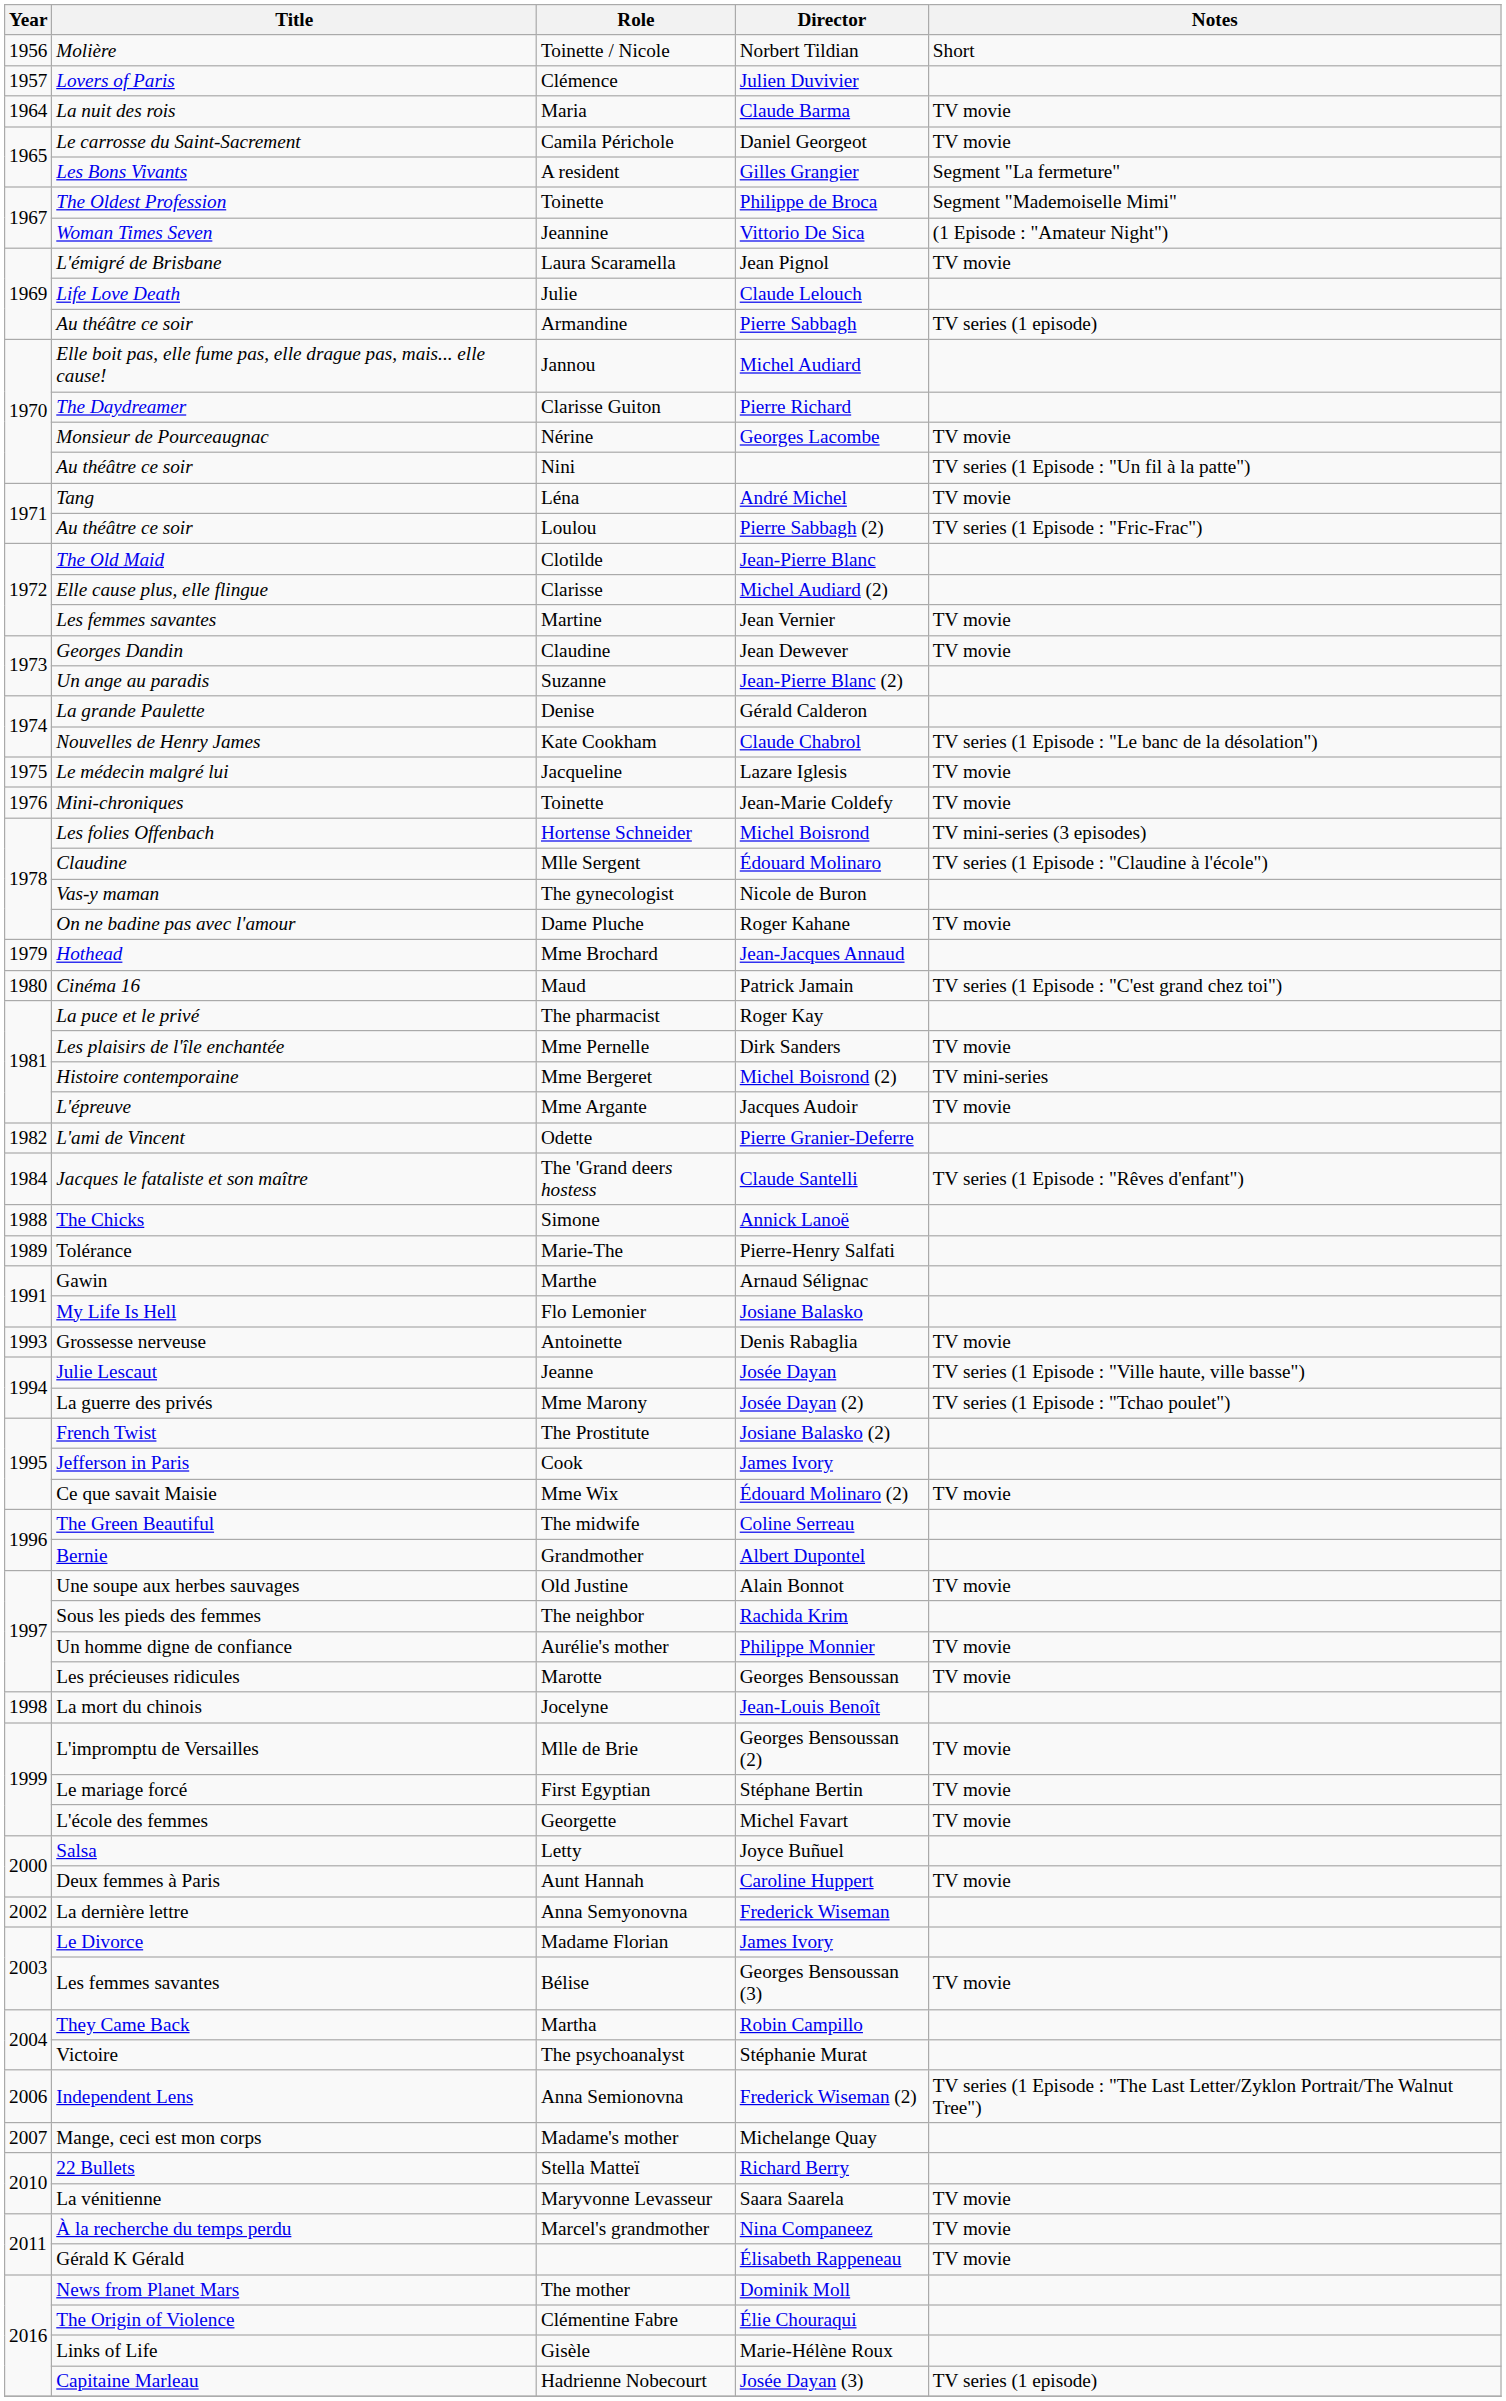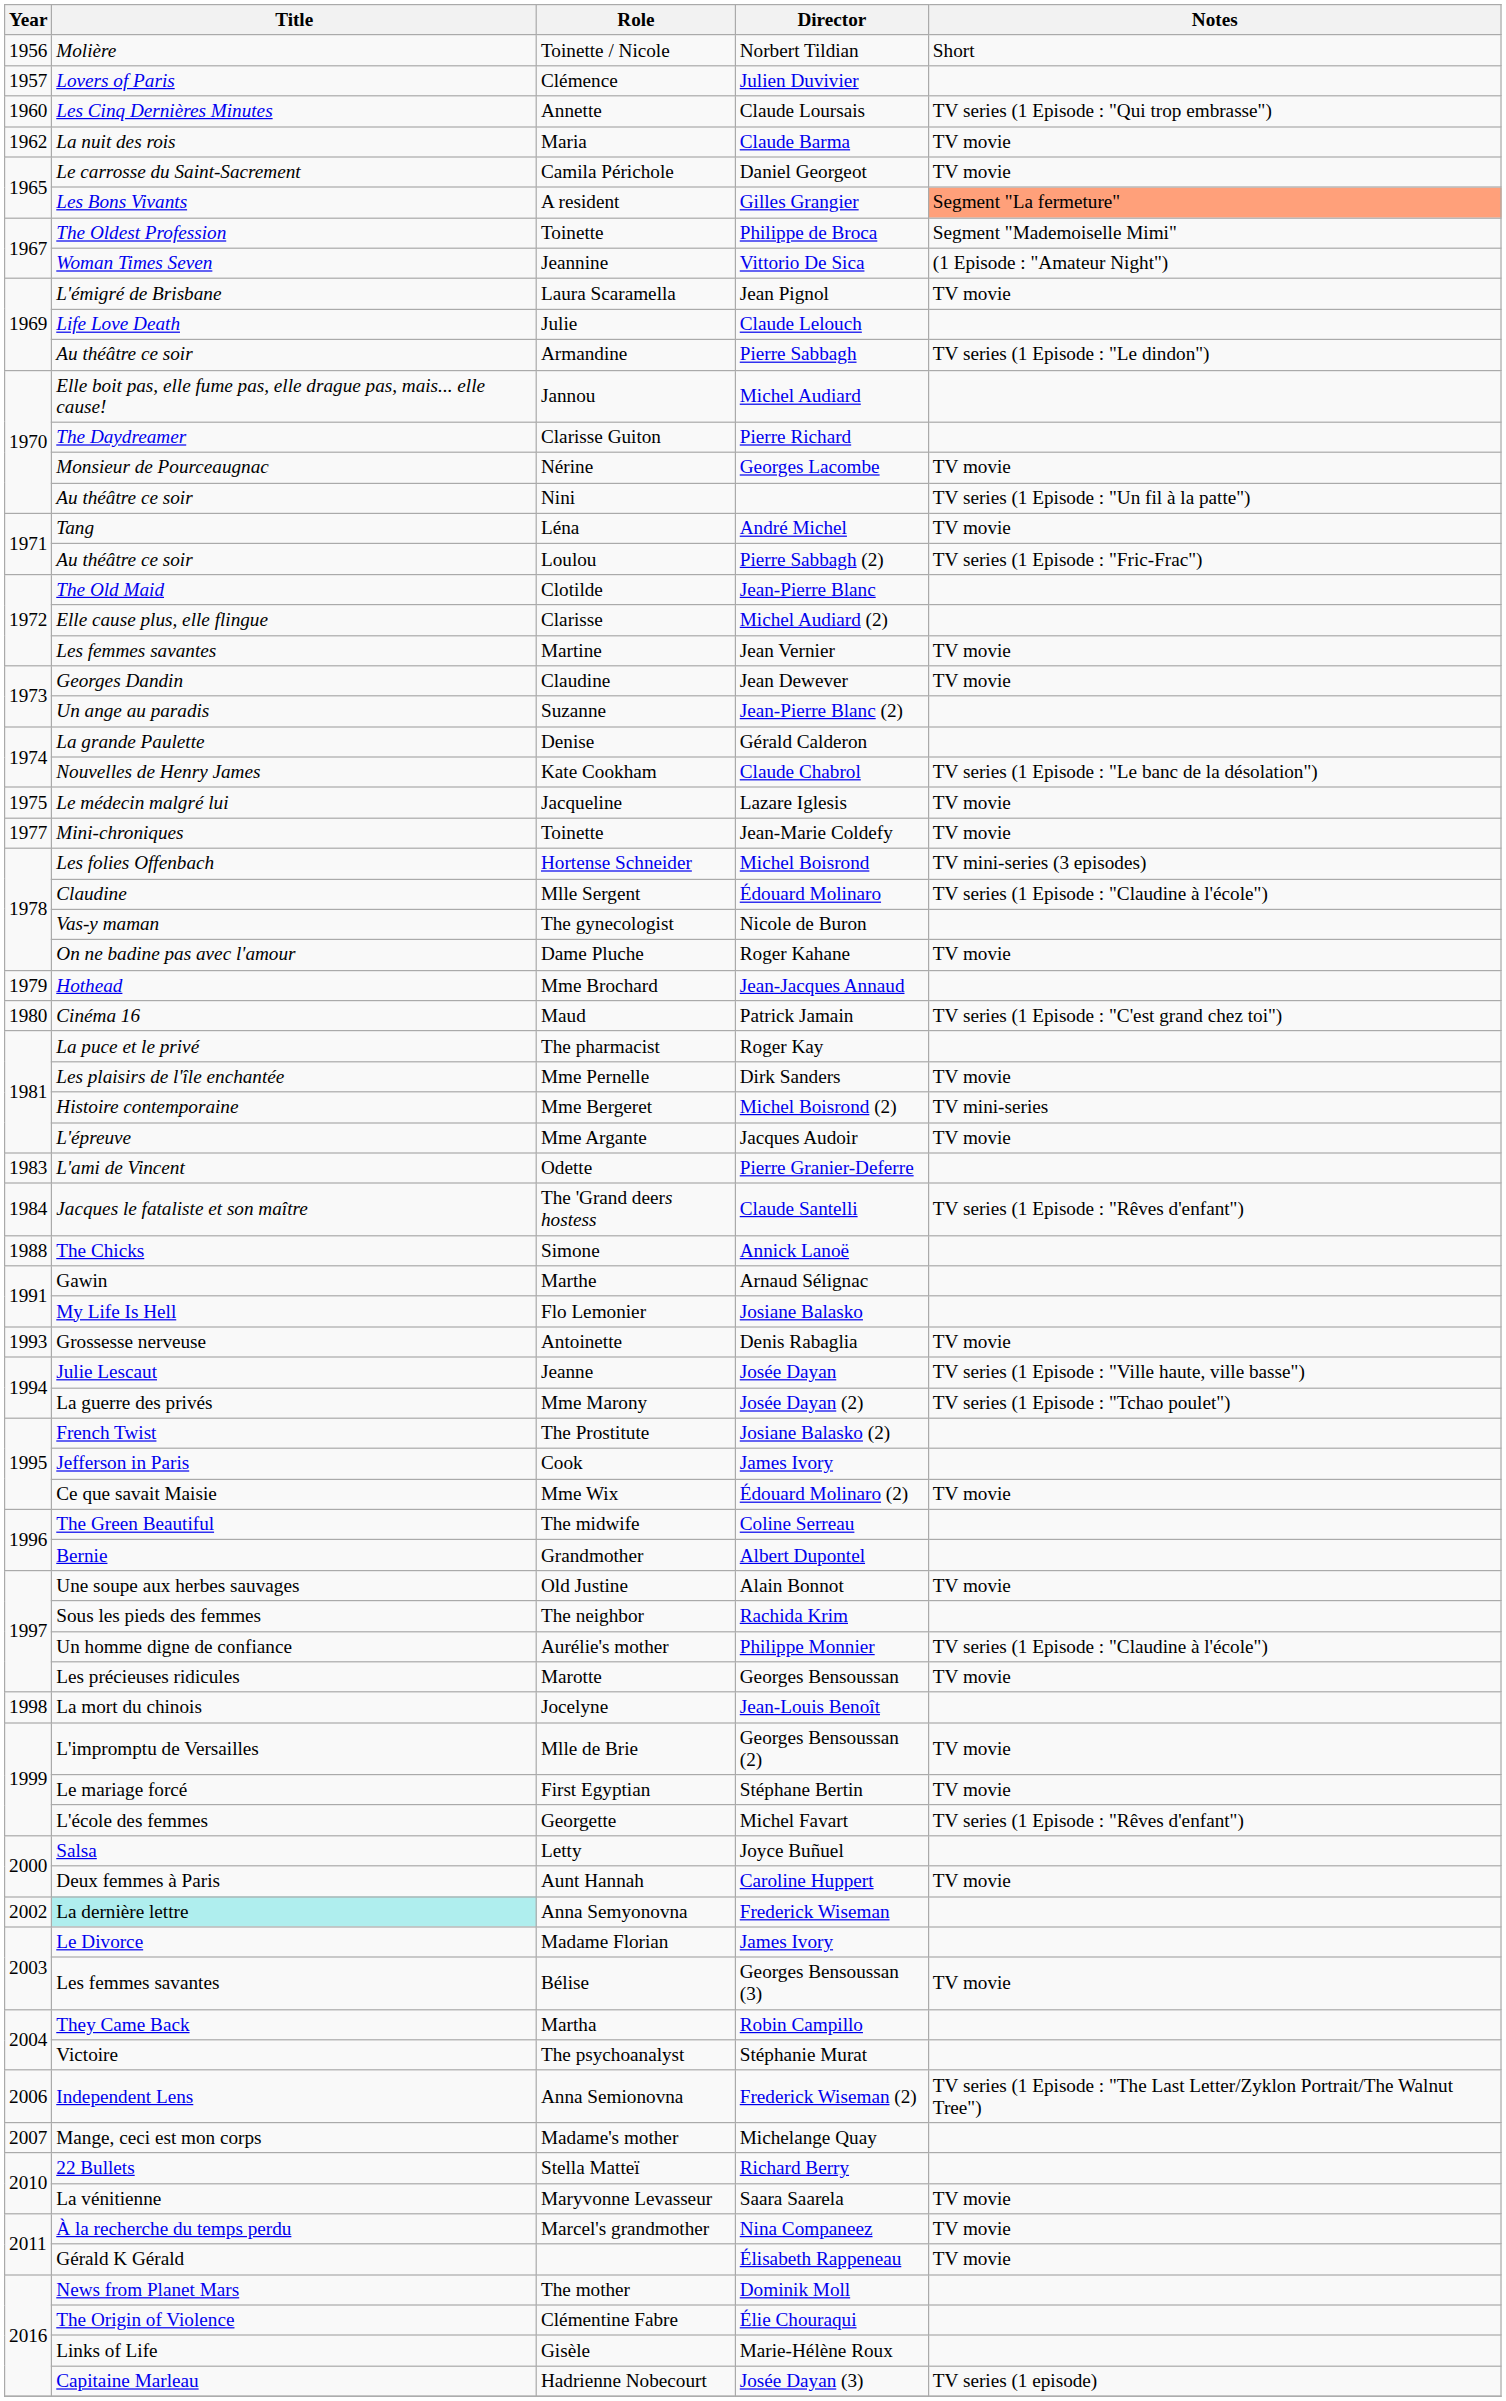+ row: 1960 | Les Cinq Dernières Minutes | Annette | Claude Loursais | TV series (1 Episode : "Qui trop embrasse")
Maria | Year: 1964 -> 1962
A resident | Notes: no background -> lightsalmon background
Armandine | Notes: TV series (1 episode) -> TV series (1 Episode : "Le dindon")
Toinette / Jean-Marie Coldefy | Year: 1976 -> 1977
Odette | Year: 1982 -> 1983
- row: 1989 | Tolérance | Marie-The | Pierre-Henry Salfati
Aurélie's mother | Notes: TV movie -> TV series (1 Episode : "Claudine à l'école")
Georgette | Notes: TV movie -> TV series (1 Episode : "Rêves d'enfant")
Anna Semyonovna | Title: no background -> paleturquoise background
